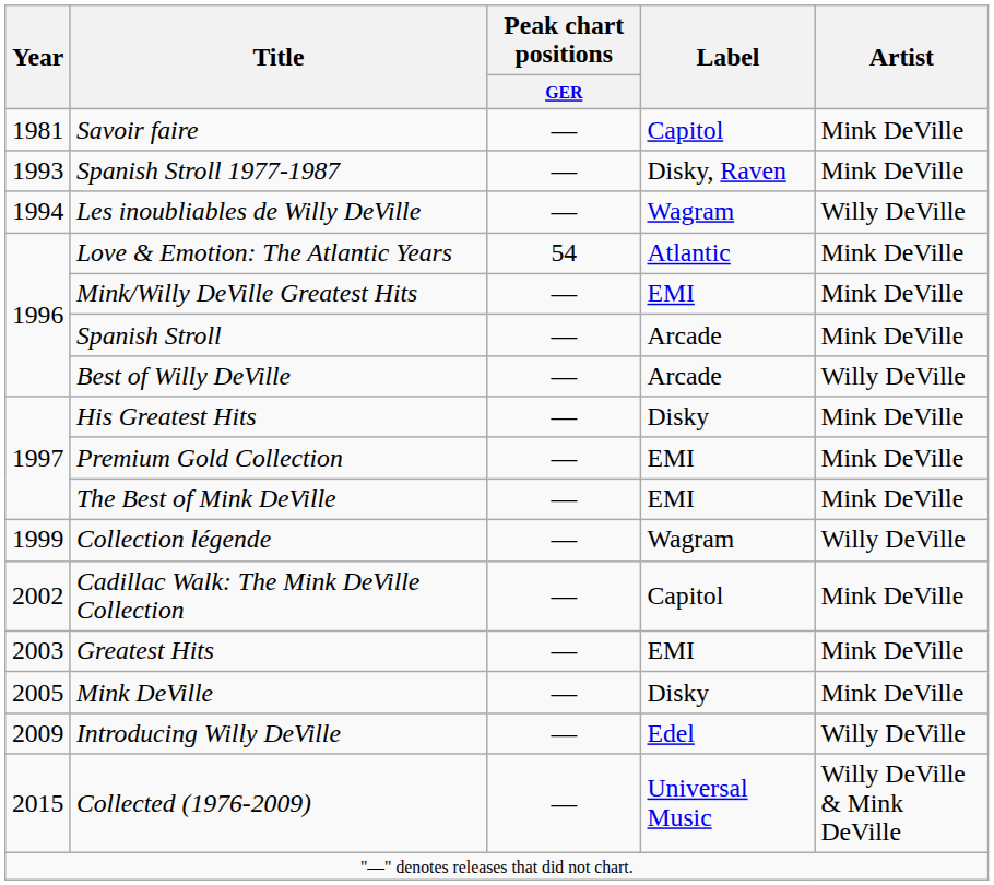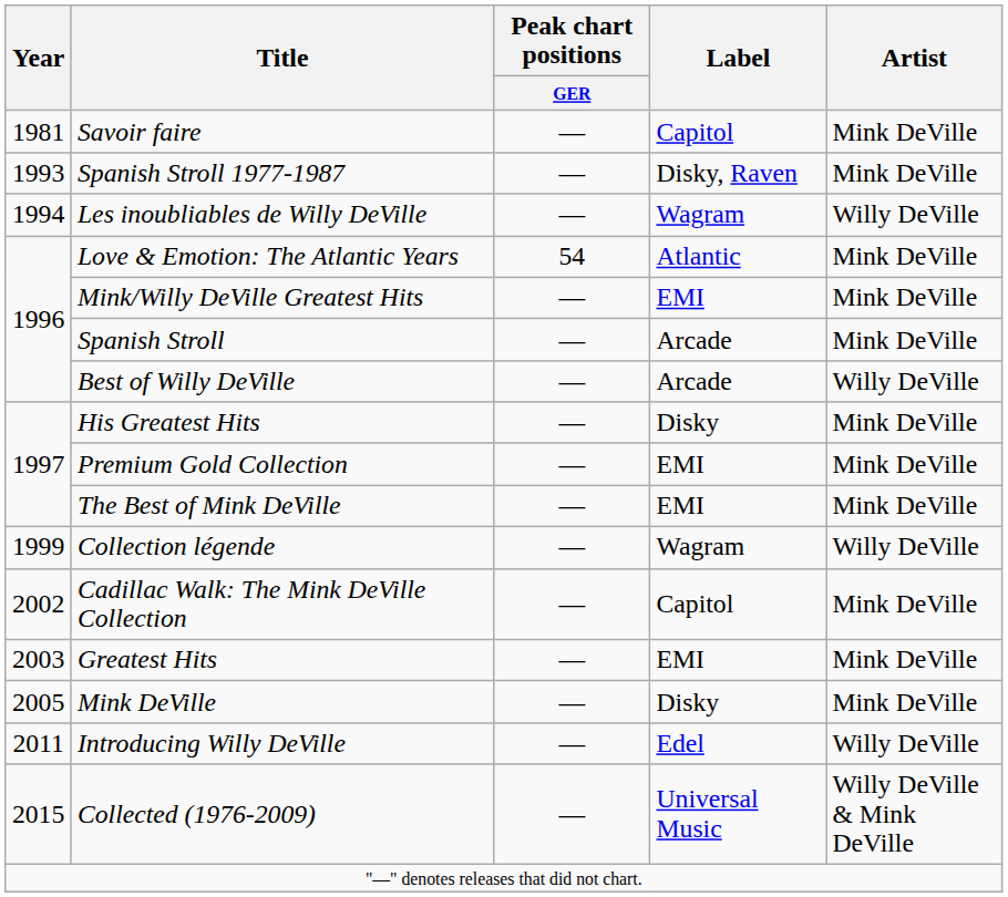Introducing Willy DeVille | Year: 2009 -> 2011
